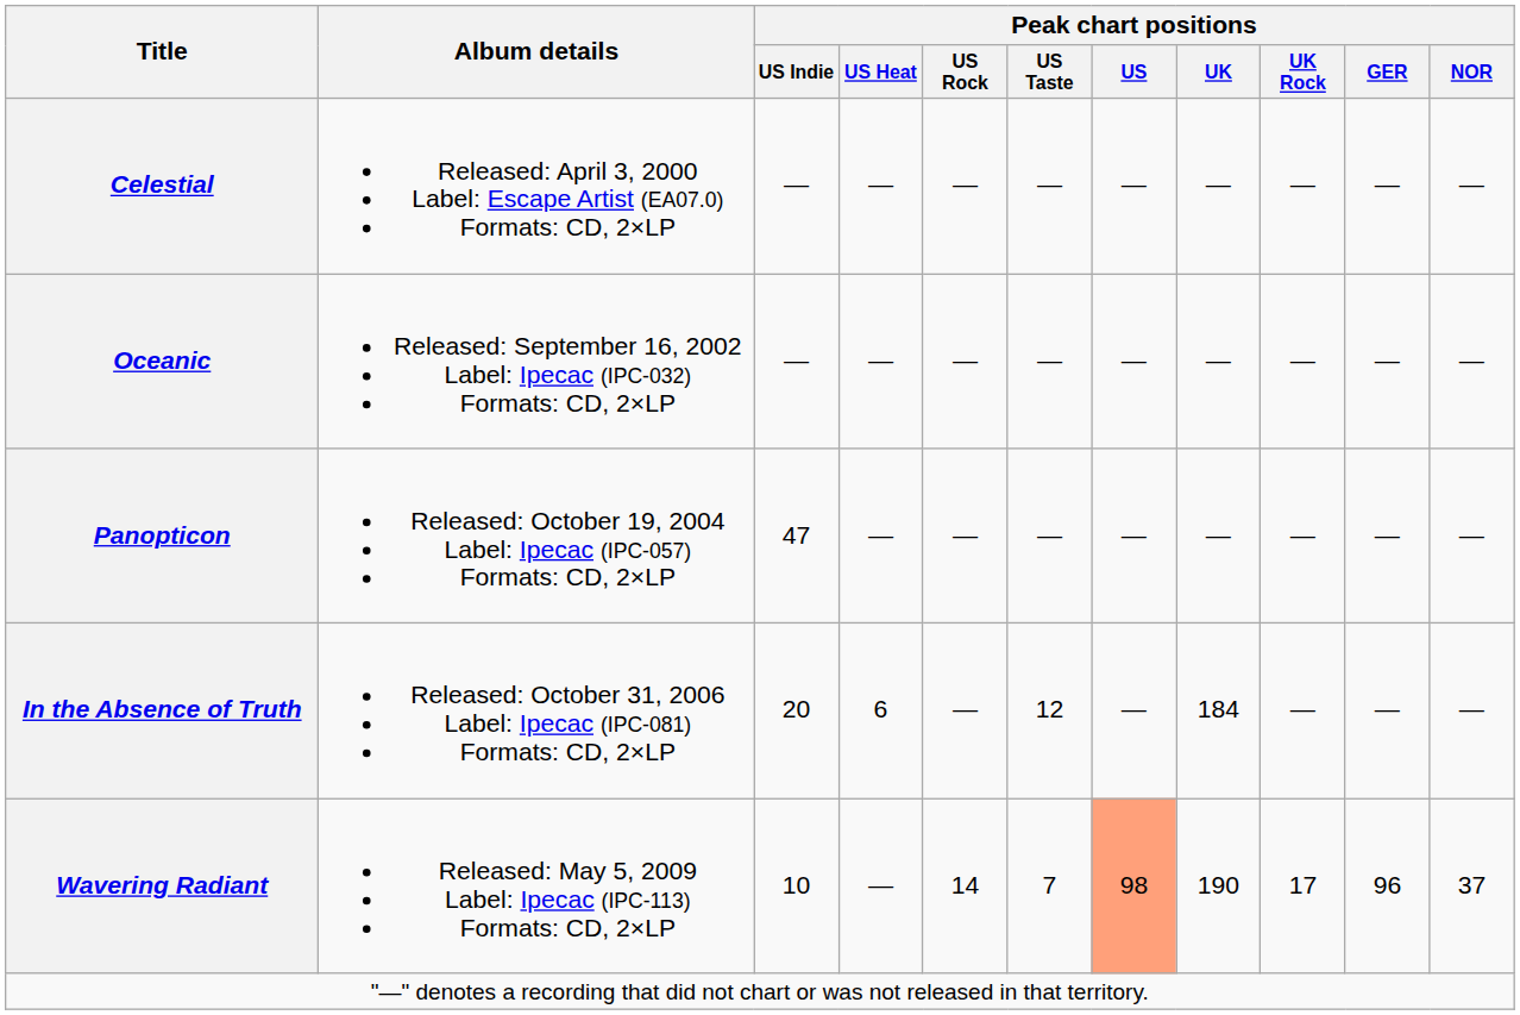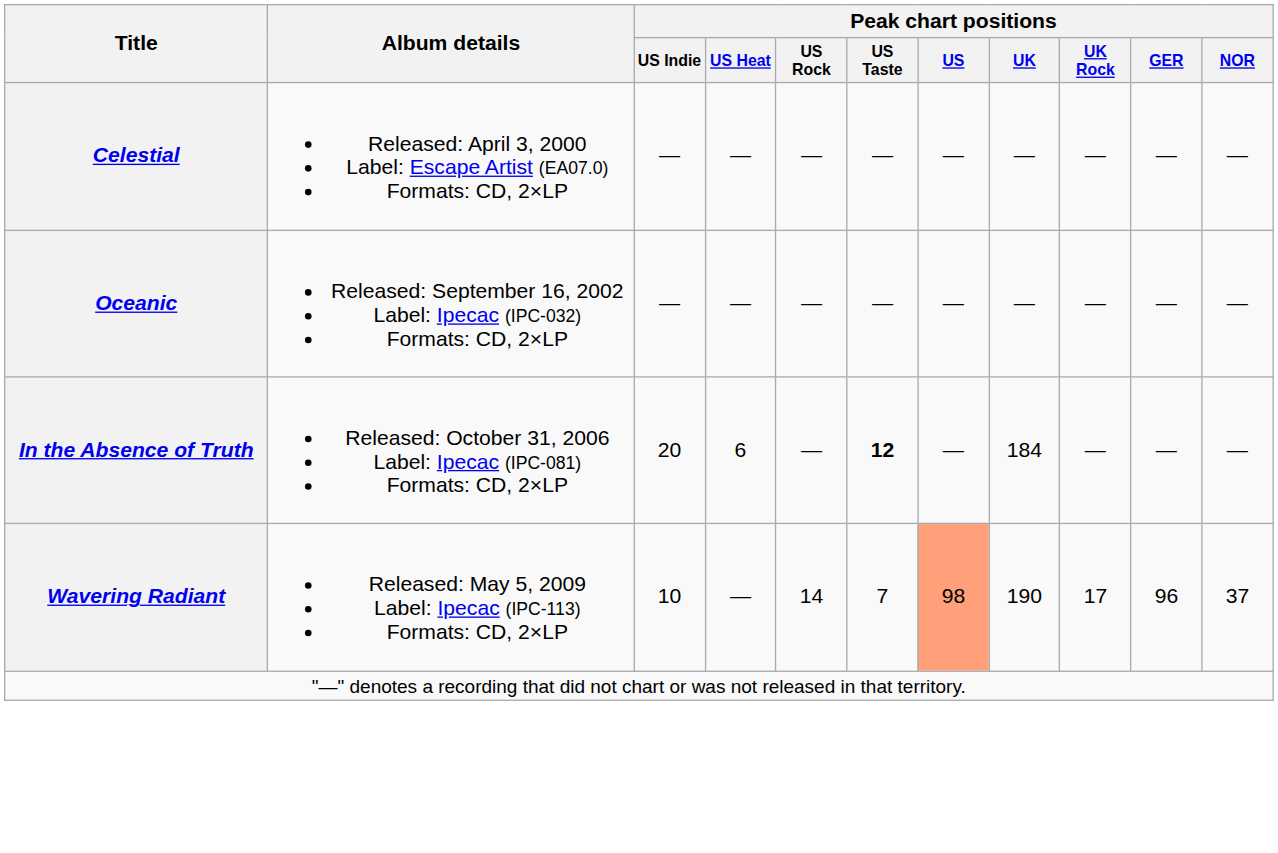- row: Panopticon | Released: October 19, 2004 Label: Ipecac (IPC-057) Formats: CD, 2×LP | 47 | — | — | — | — | — | — | — | —
In the Absence of Truth | Peak chart positions / US Taste: normal -> bold
